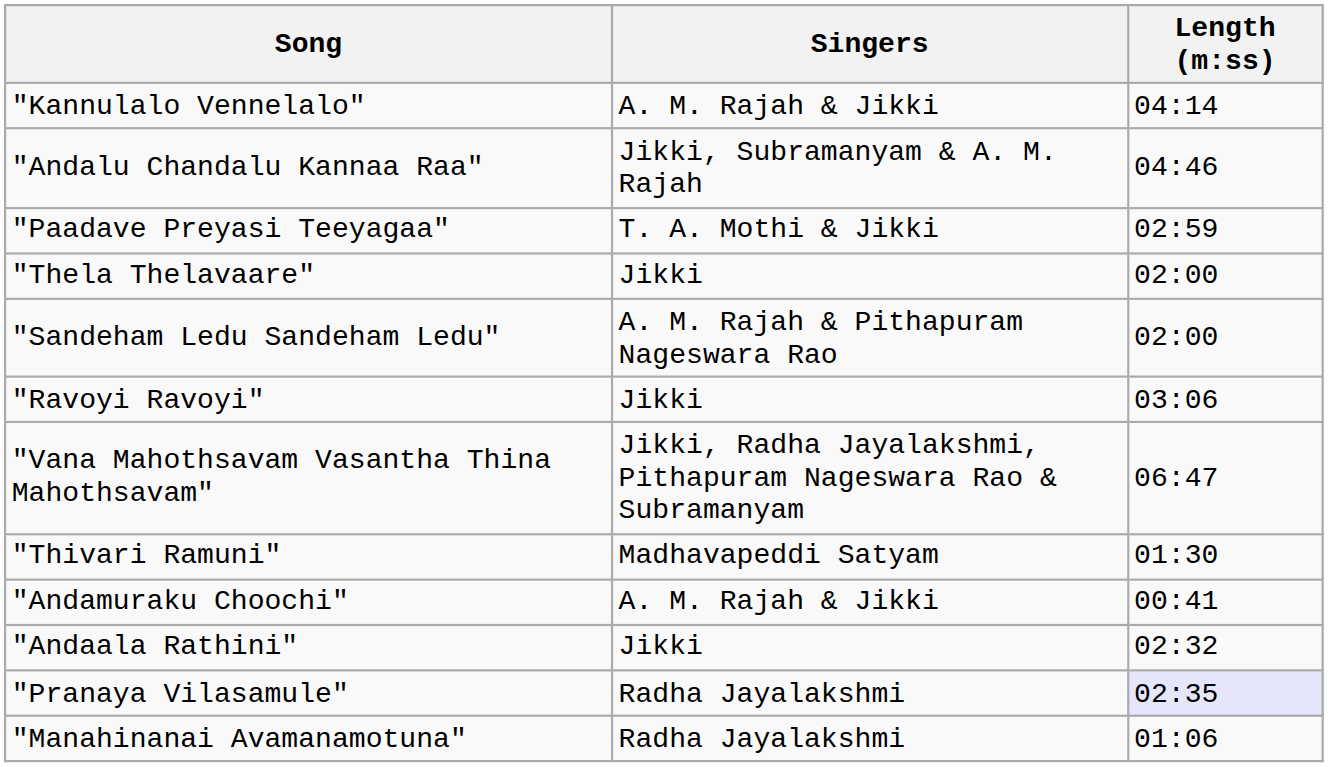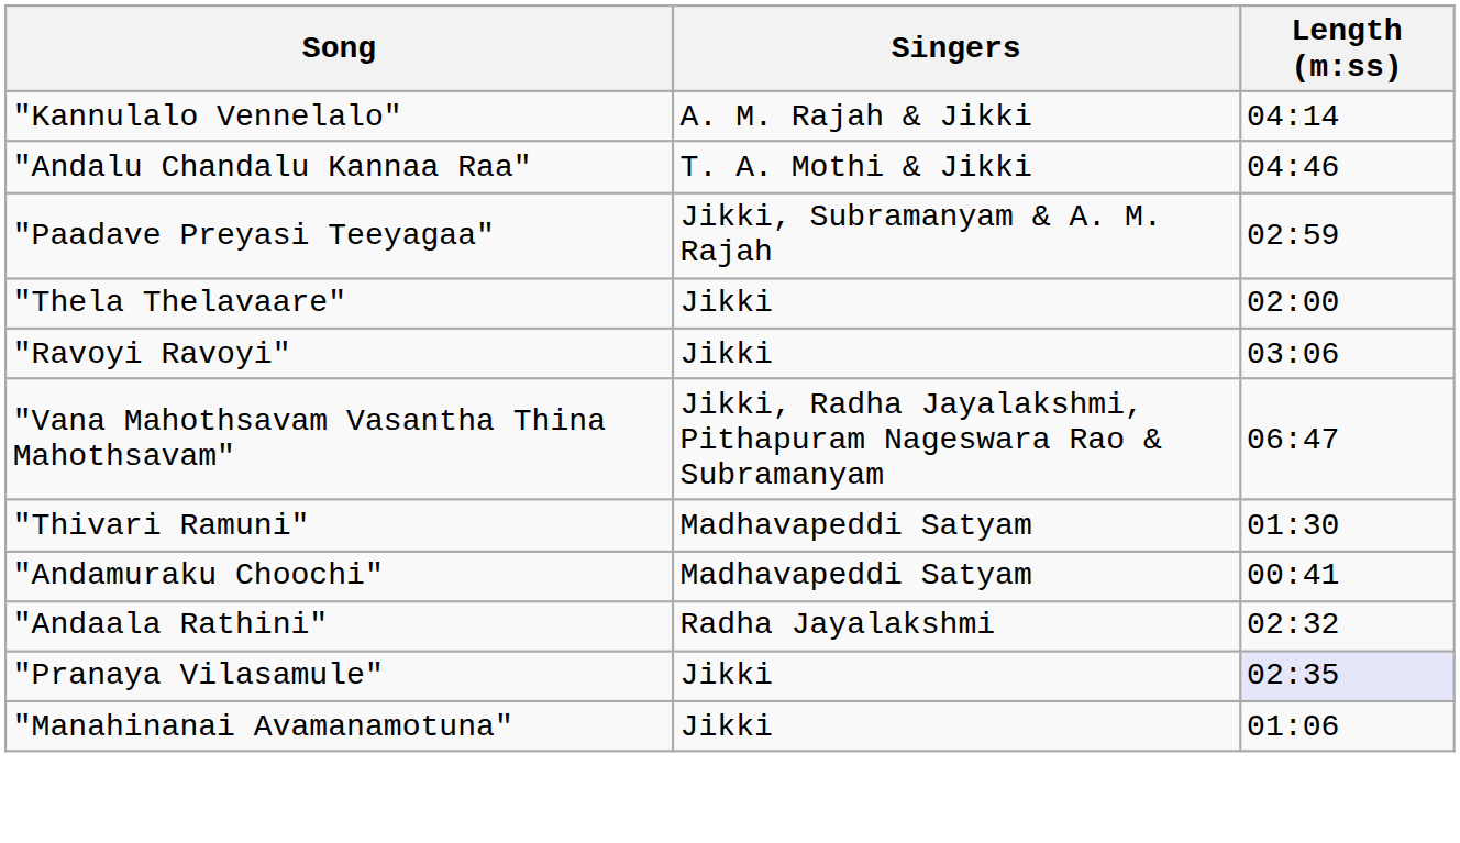"Andalu Chandalu Kannaa Raa" | Singers: Jikki, Subramanyam & A. M. Rajah -> T. A. Mothi & Jikki
"Paadave Preyasi Teeyagaa" | Singers: T. A. Mothi & Jikki -> Jikki, Subramanyam & A. M. Rajah
- row: "Sandeham Ledu Sandeham Ledu" | A. M. Rajah & Pithapuram Nageswara Rao | 02:00
"Andamuraku Choochi" | Singers: A. M. Rajah & Jikki -> Madhavapeddi Satyam
"Andaala Rathini" | Singers: Jikki -> Radha Jayalakshmi
"Pranaya Vilasamule" | Singers: Radha Jayalakshmi -> Jikki
"Manahinanai Avamanamotuna" | Singers: Radha Jayalakshmi -> Jikki
